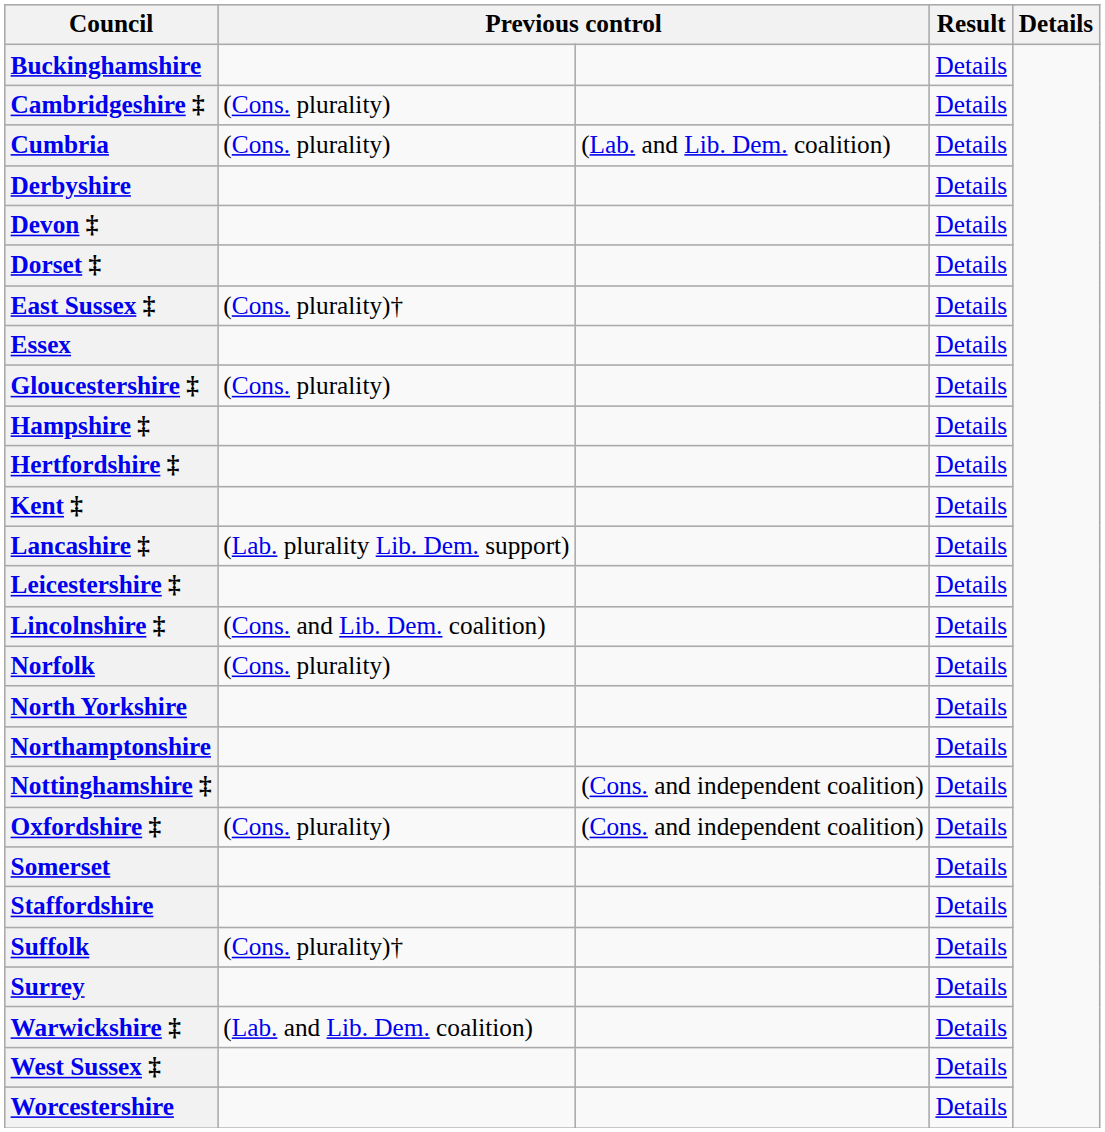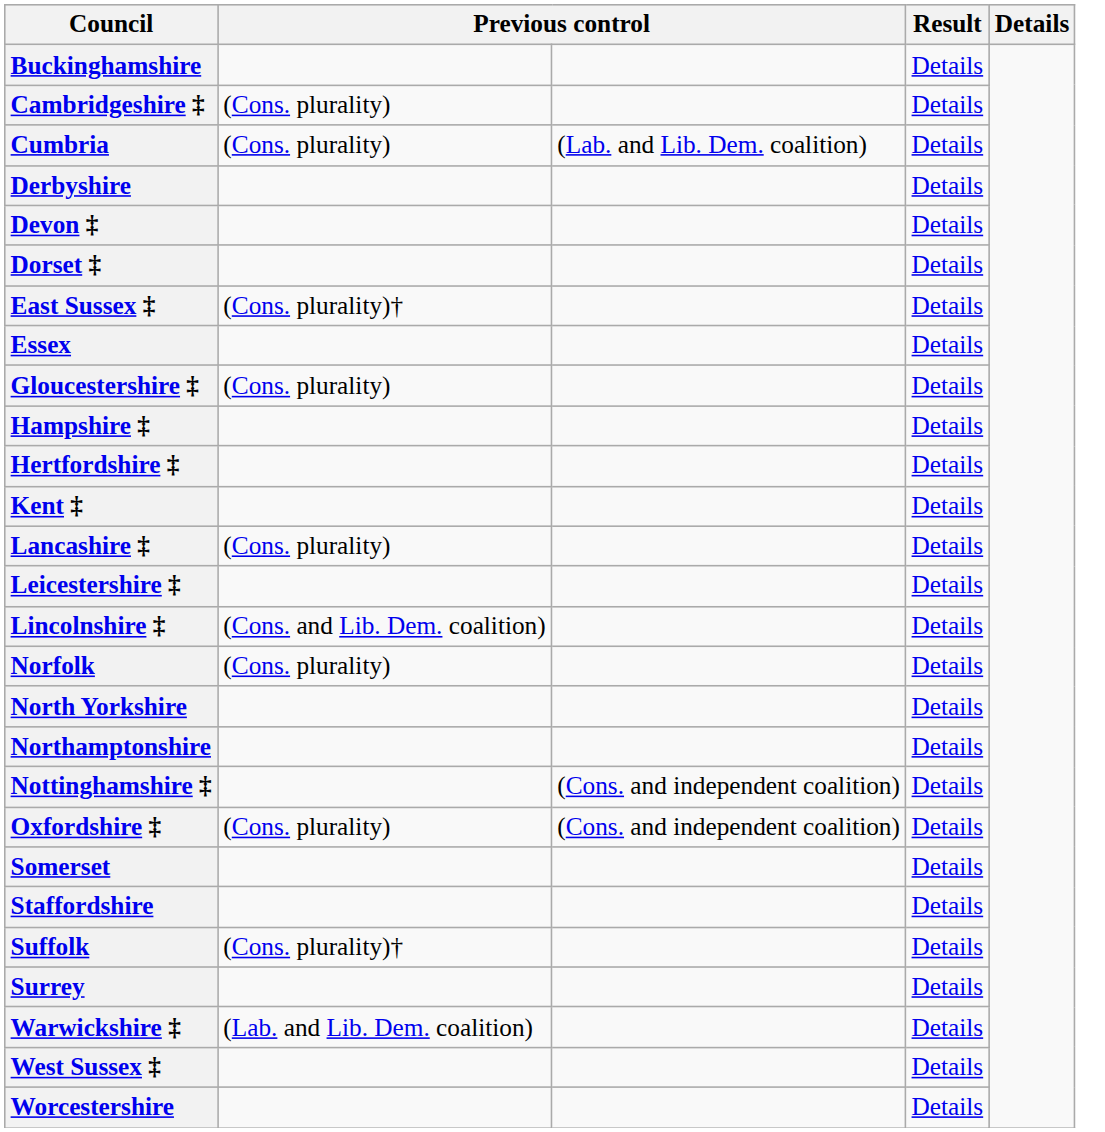Lancashire ‡ | column 2: (Lab. plurality Lib. Dem. support) -> (Cons. plurality)
